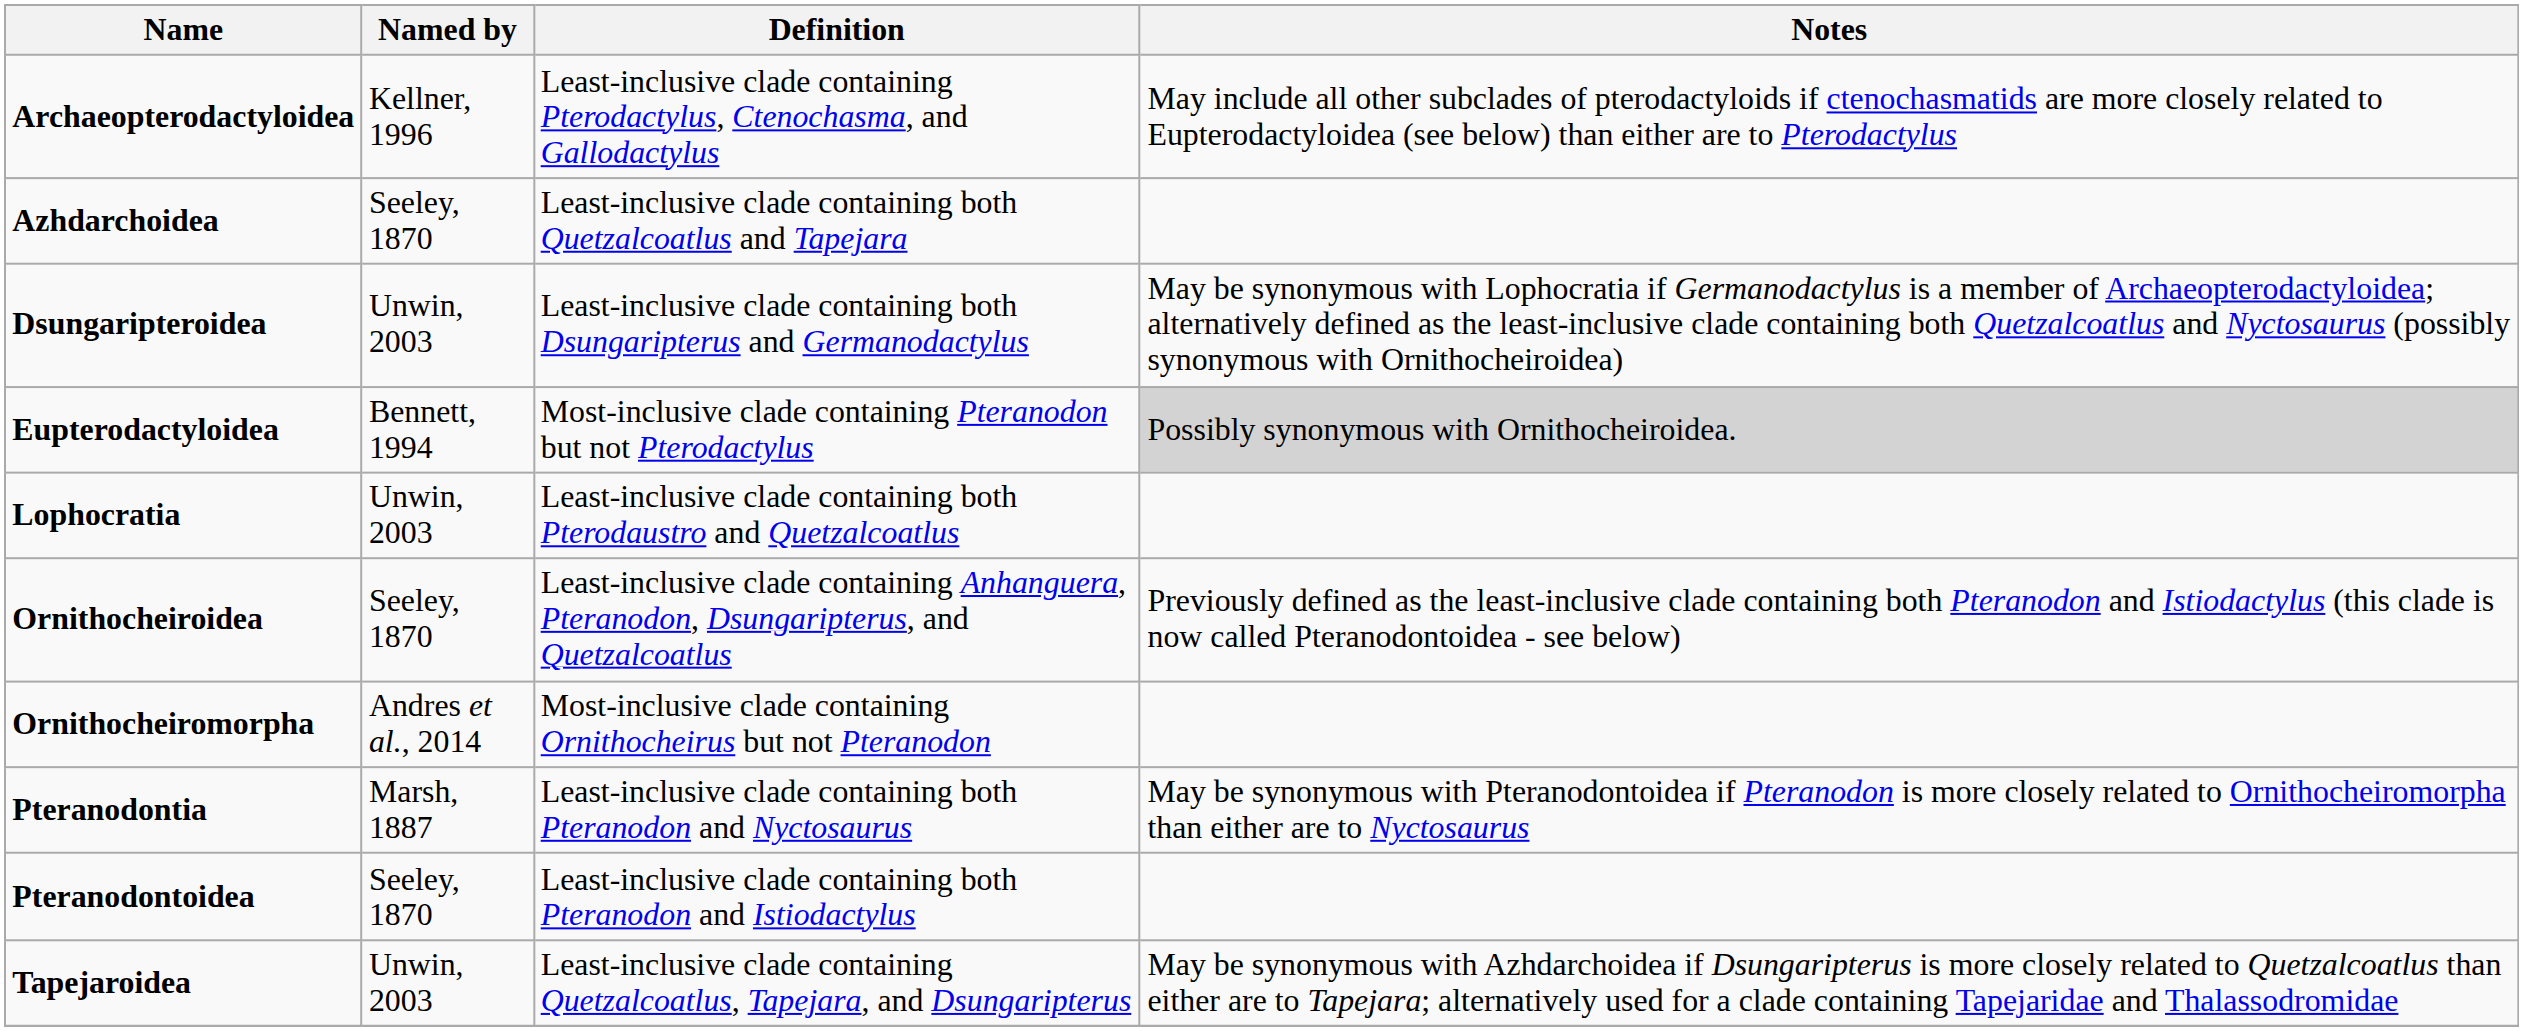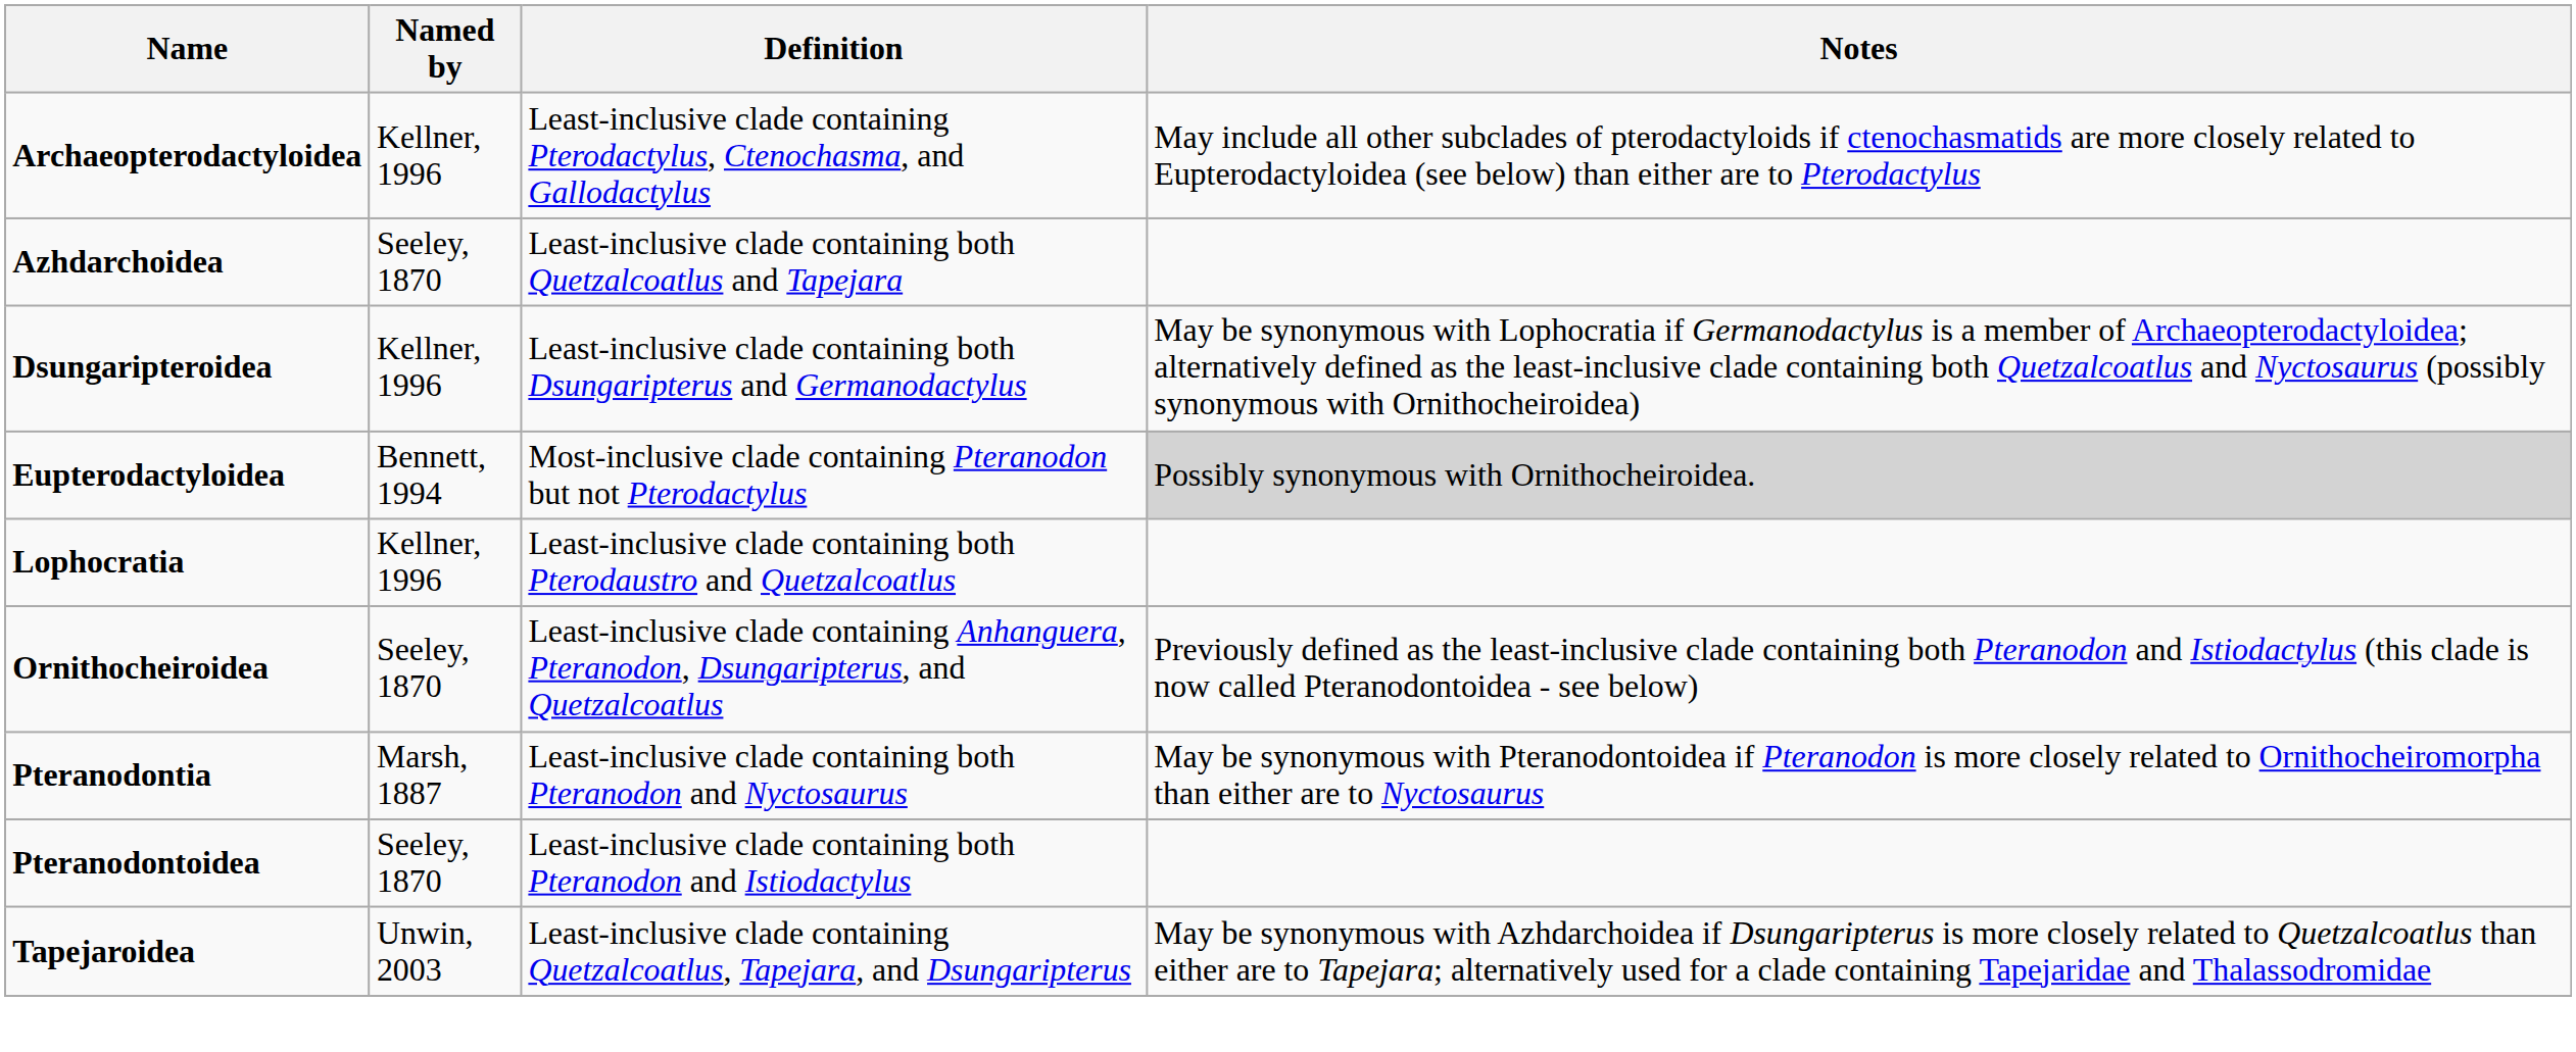Dsungaripteroidea | Named by: Unwin, 2003 -> Kellner, 1996
Lophocratia | Named by: Unwin, 2003 -> Kellner, 1996
- row: Ornithocheiromorpha | Andres et al., 2014 | Most-inclusive clade containing Ornithocheirus but not Pteranodon
